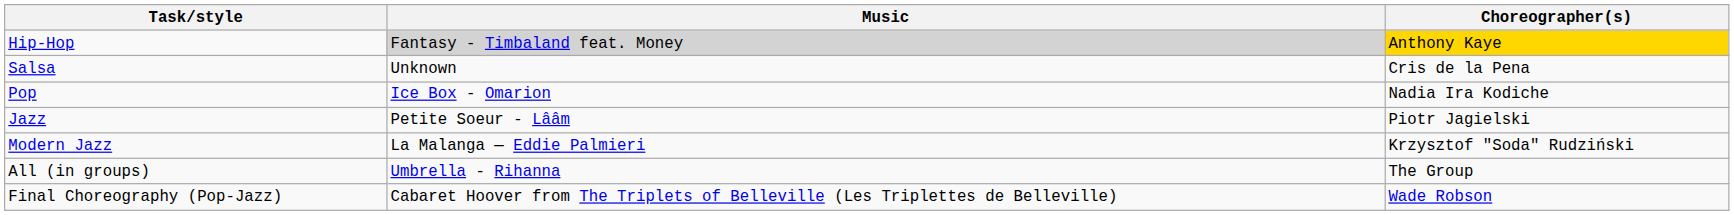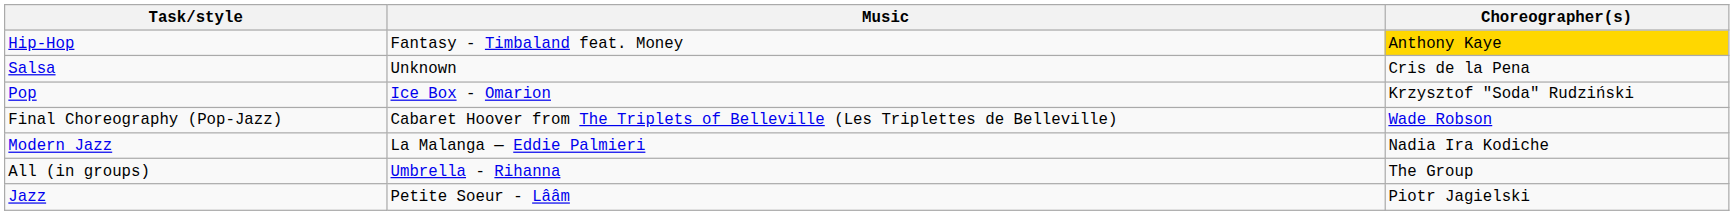Hip-Hop | Music: lightgrey background -> no background
Pop | Choreographer(s): Nadia Ira Kodiche -> Krzysztof "Soda" Rudziński
rows swapped: Jazz <-> Final Choreography (Pop-Jazz)
Modern Jazz | Choreographer(s): Krzysztof "Soda" Rudziński -> Nadia Ira Kodiche
